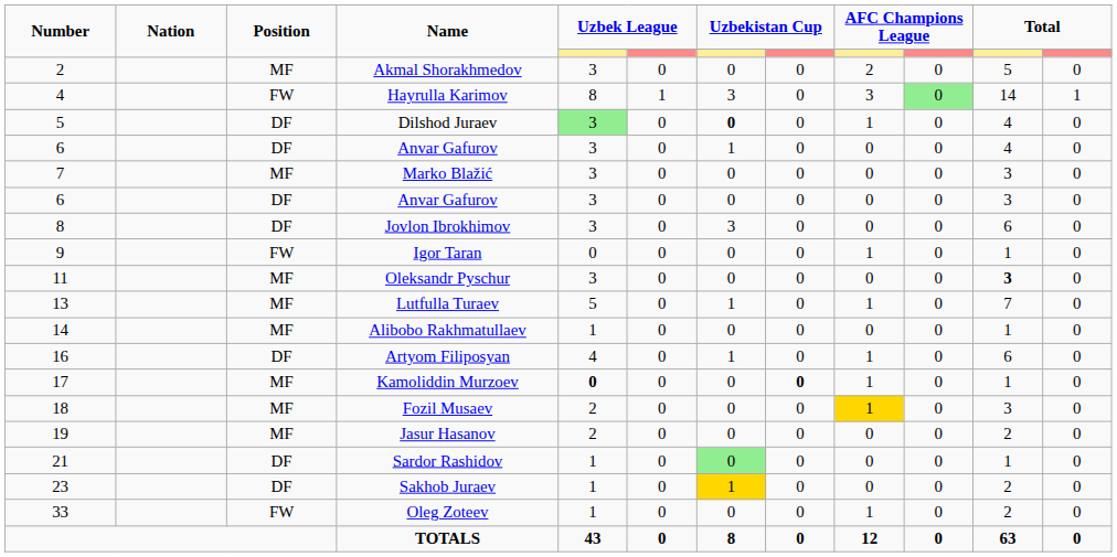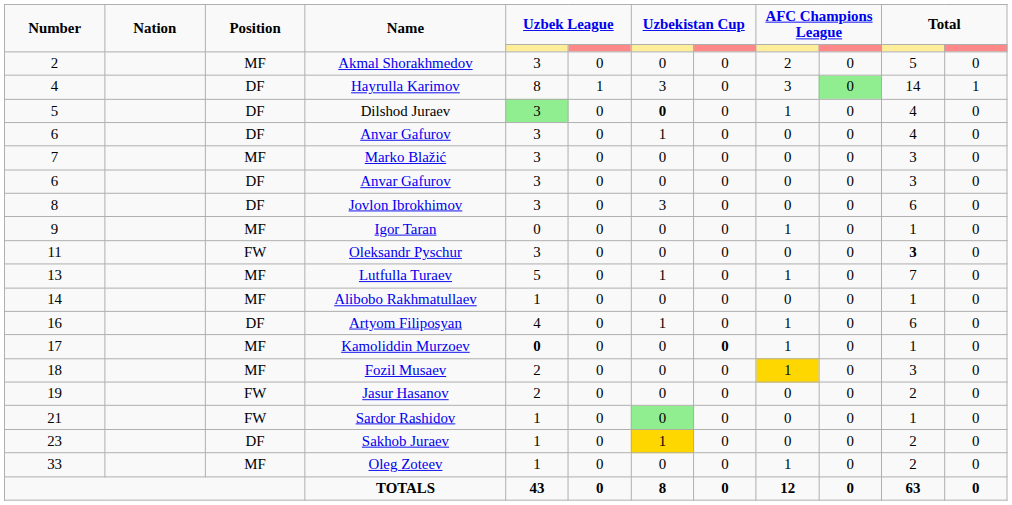Hayrulla Karimov | Position: FW -> DF
Igor Taran | Position: FW -> MF
Oleksandr Pyschur | Position: MF -> FW
Jasur Hasanov | Position: MF -> FW
Sardor Rashidov | Position: DF -> FW
Oleg Zoteev | Position: FW -> MF
